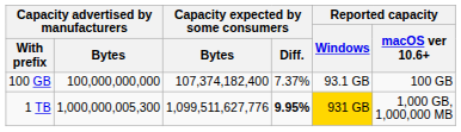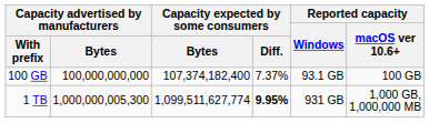1 TB | Capacity expected by some consumers / Bytes: 1,099,511,627,776 -> 1,099,511,627,774
1 TB | Reported capacity / Windows: gold background -> no background
